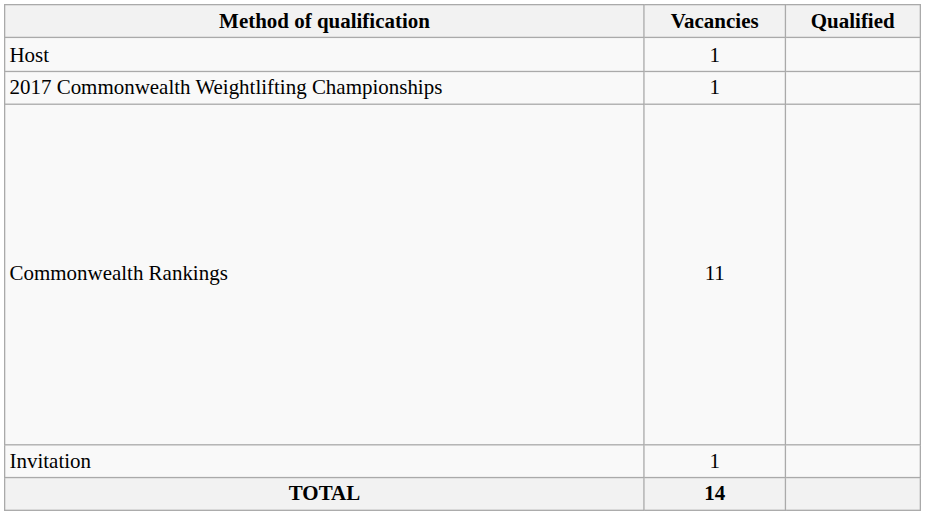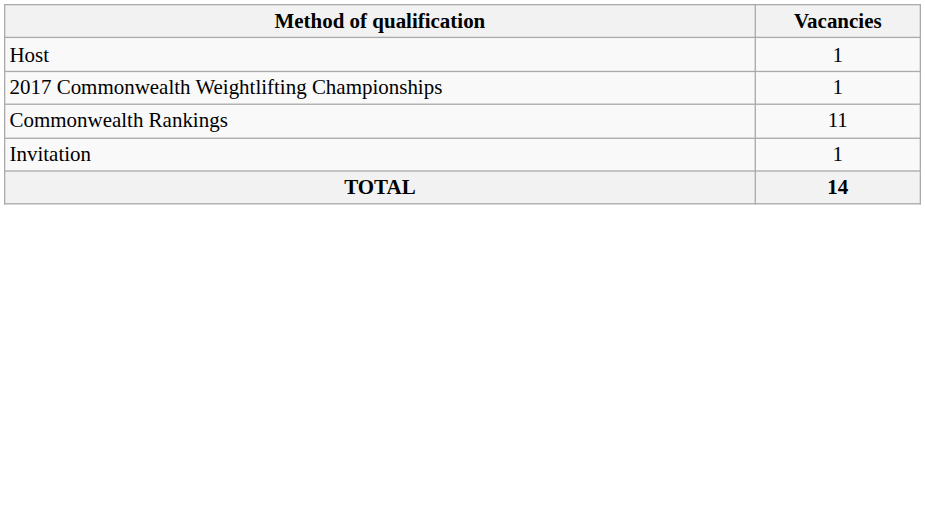- column: Qualified
